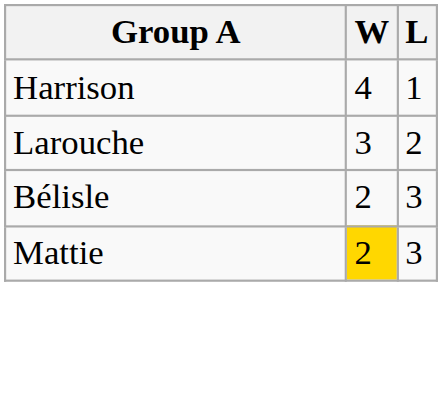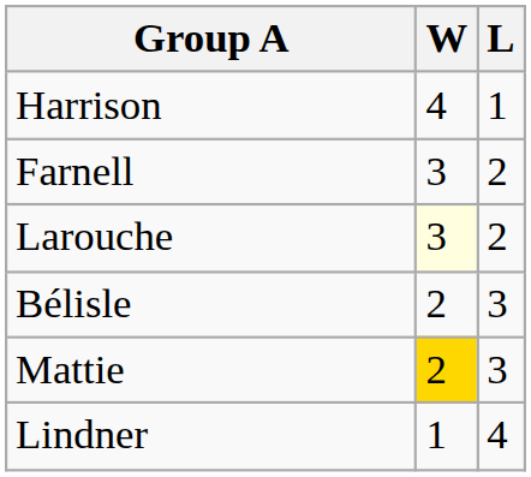+ row: Farnell | 3 | 2
Larouche | W: no background -> lightyellow background
+ row: Lindner | 1 | 4
